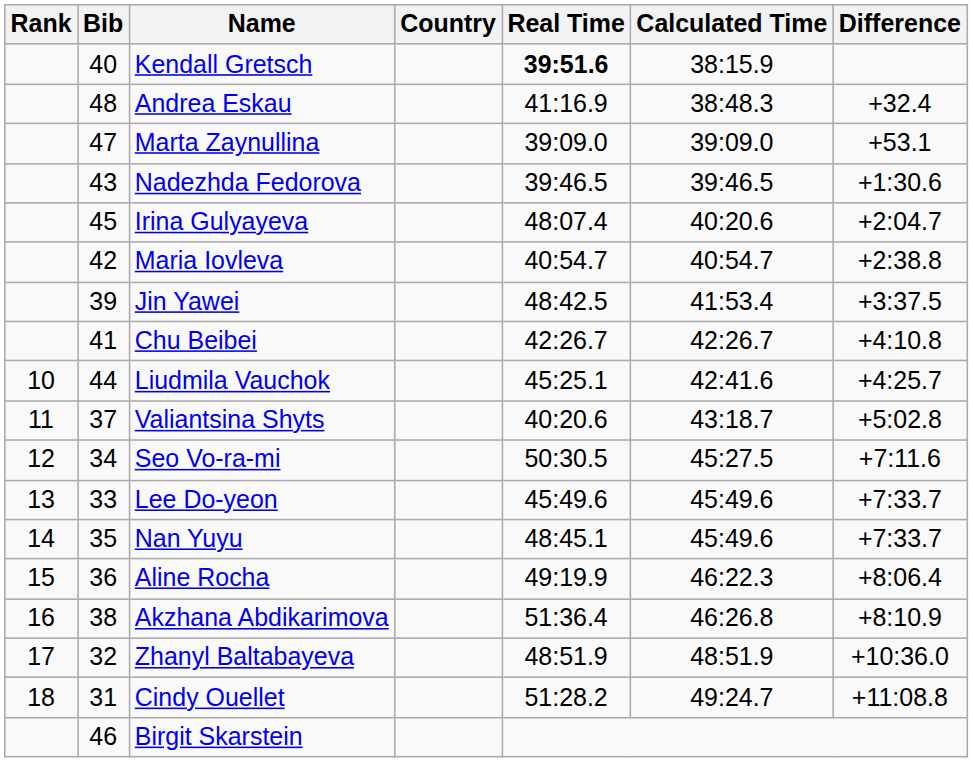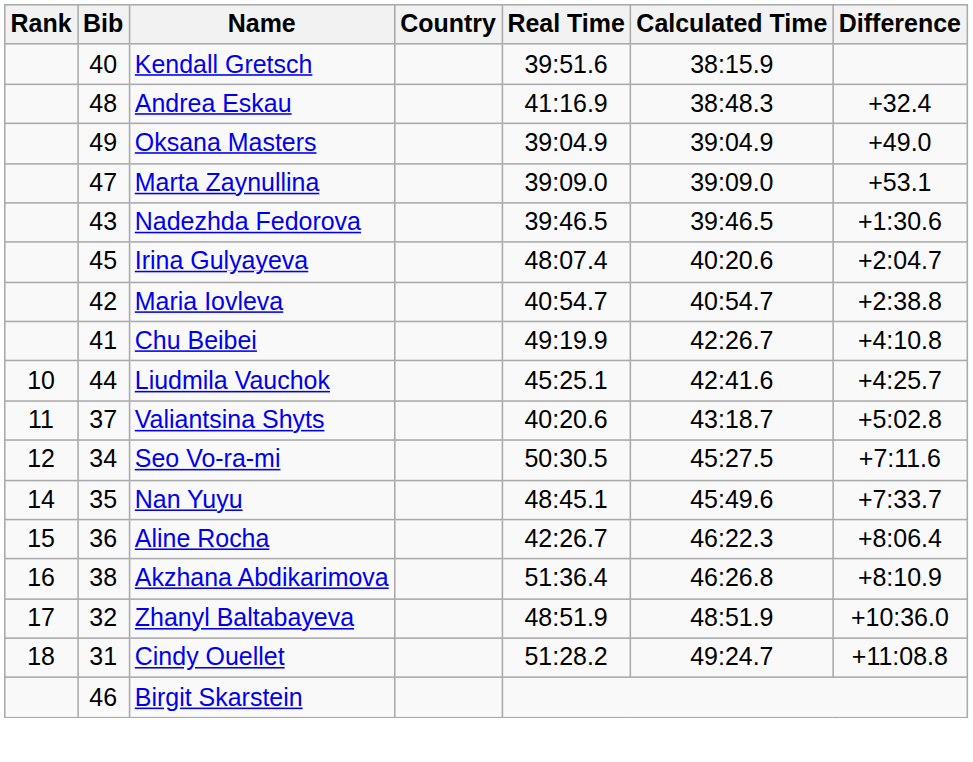Kendall Gretsch | Real Time: bold -> normal
+ row: 49 | Oksana Masters | 39:04.9 | 39:04.9 | +49.0
- row: 39 | Jin Yawei | 48:42.5 | 41:53.4 | +3:37.5
Chu Beibei | Real Time: 42:26.7 -> 49:19.9
- row: 13 | 33 | Lee Do-yeon | 45:49.6 | 45:49.6 | +7:33.7
Aline Rocha | Real Time: 49:19.9 -> 42:26.7
